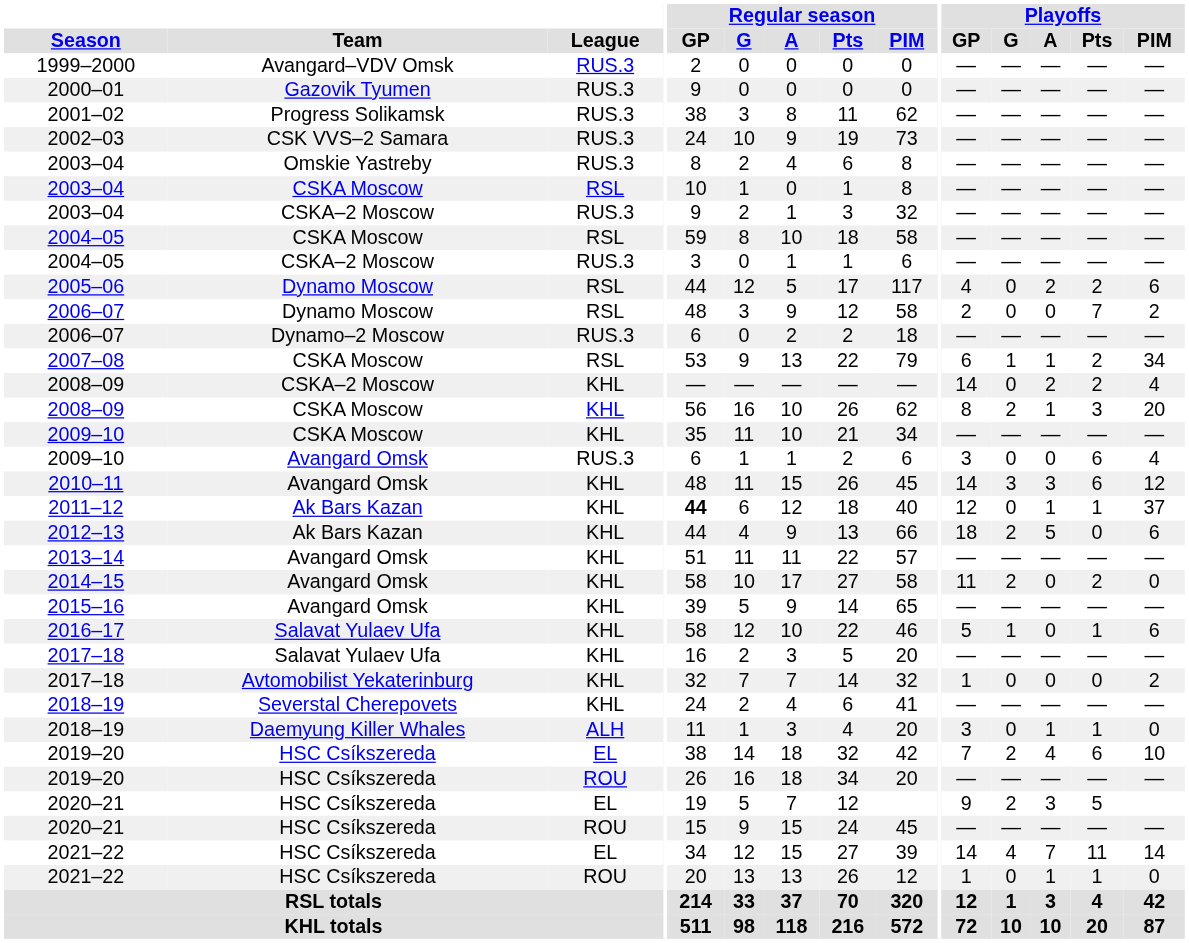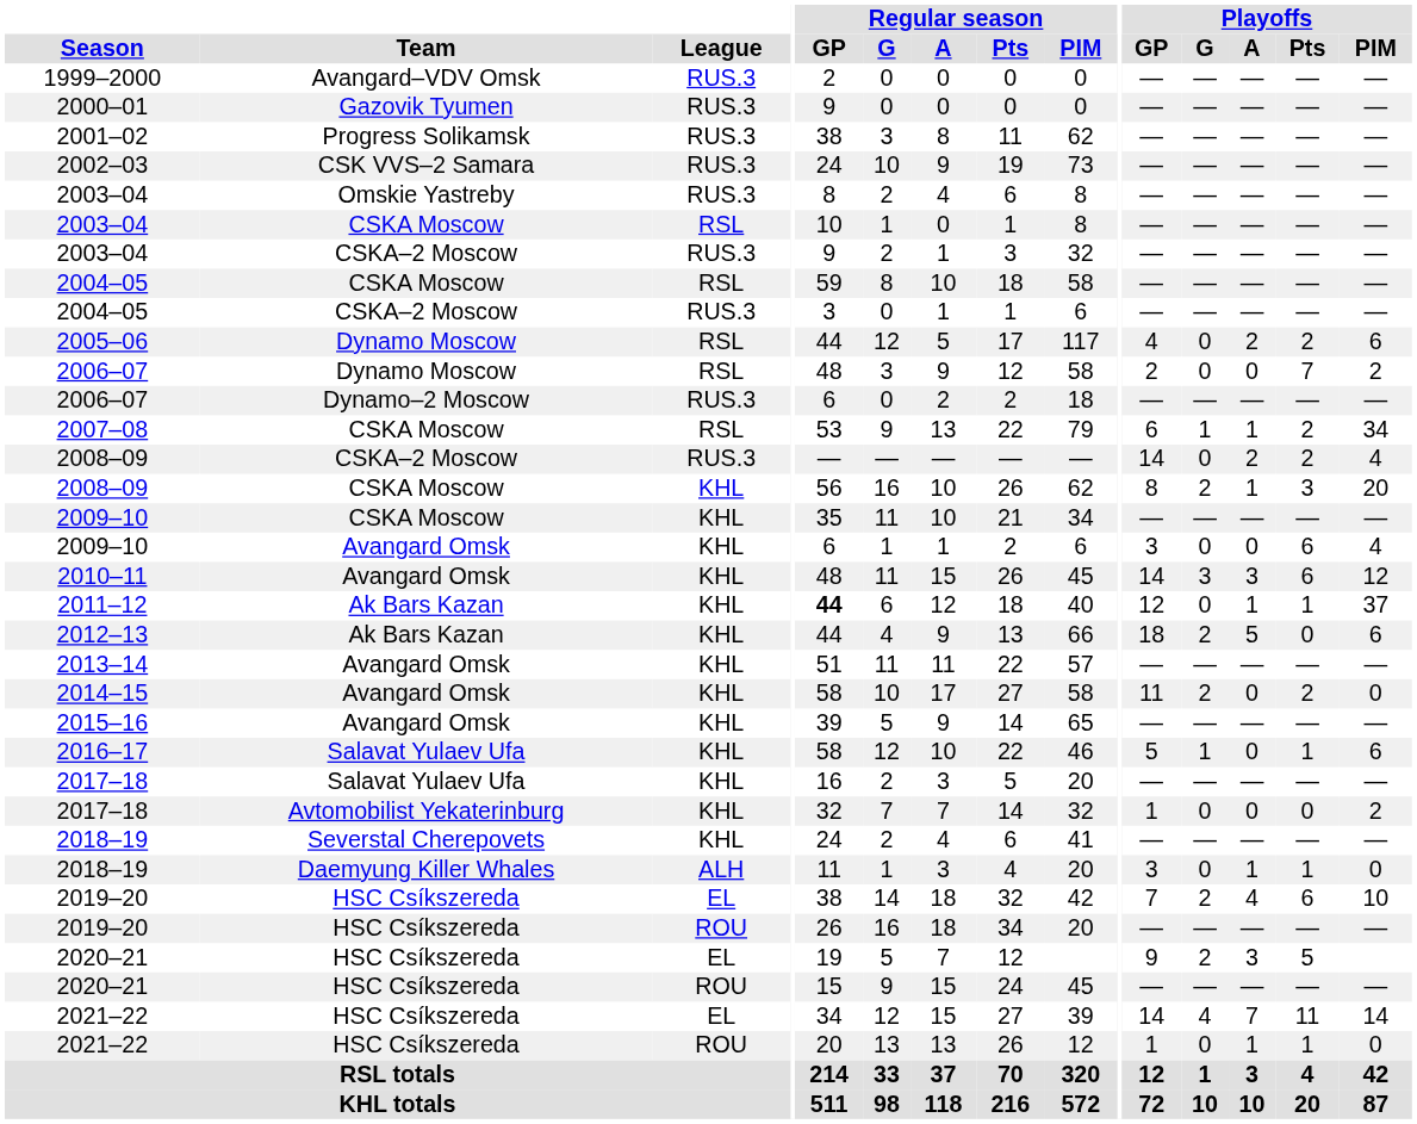2008–09 / CSKA–2 Moscow | League: KHL -> RUS.3
2009–10 / Avangard Omsk | League: RUS.3 -> KHL
